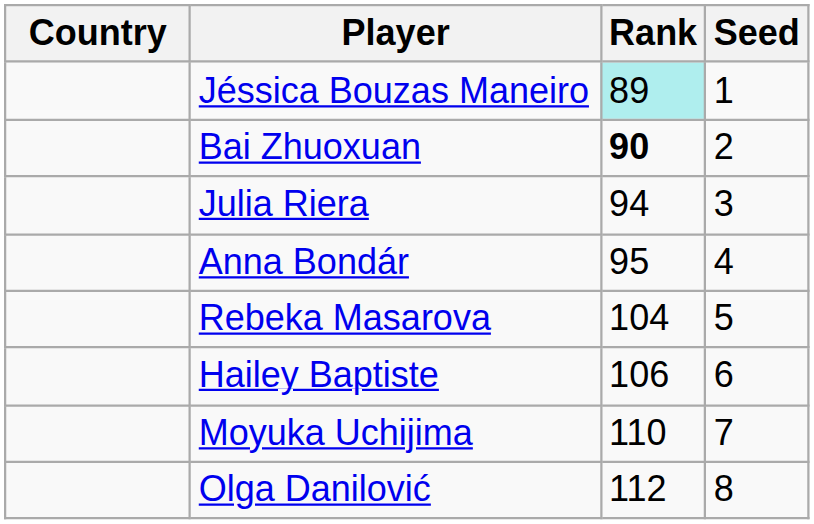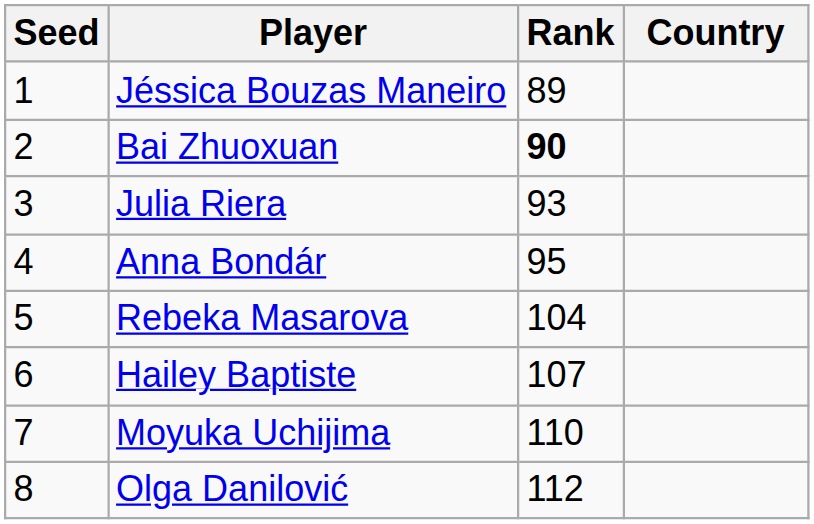columns swapped: Country <-> Seed
Jéssica Bouzas Maneiro | Rank: paleturquoise background -> no background
Julia Riera | Rank: 94 -> 93
Hailey Baptiste | Rank: 106 -> 107
